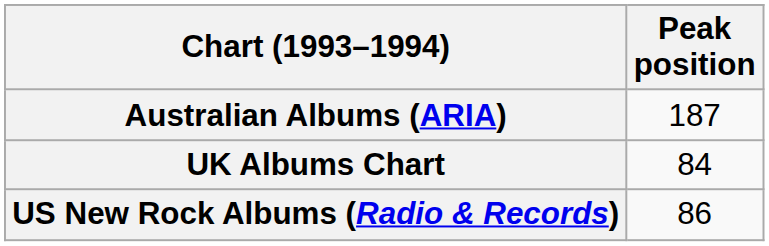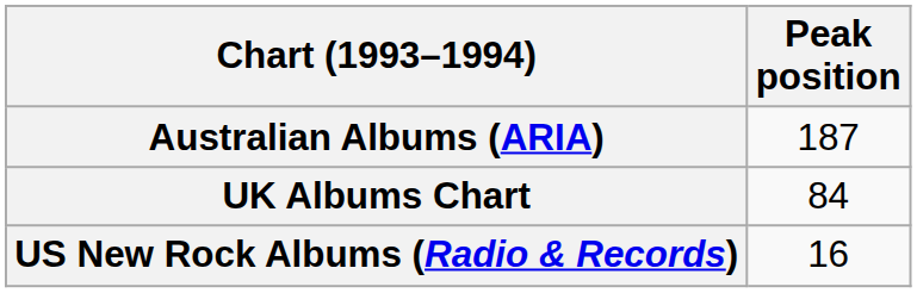US New Rock Albums (Radio & Records) | Peak position: 86 -> 16
